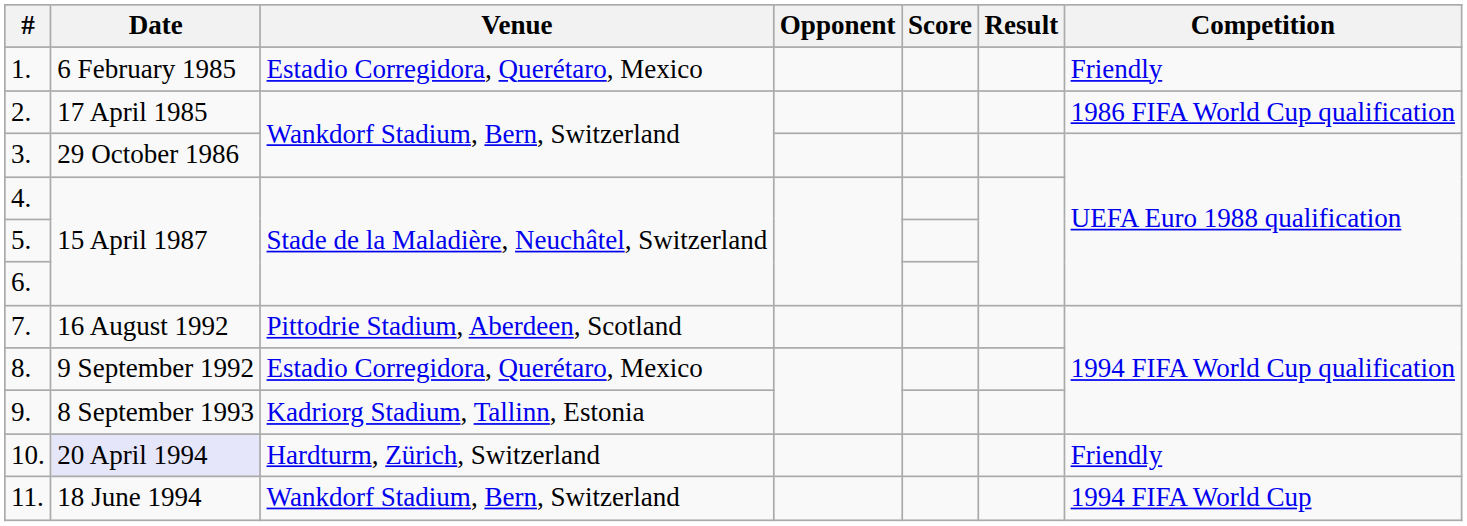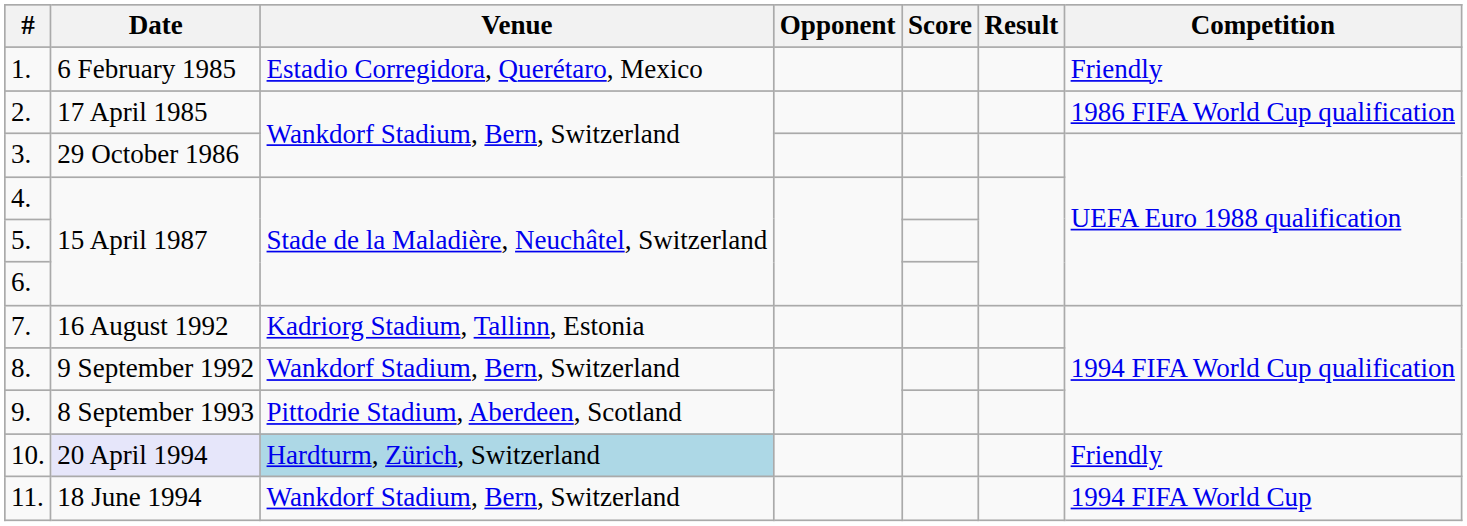7. | Venue: Pittodrie Stadium, Aberdeen, Scotland -> Kadriorg Stadium, Tallinn, Estonia
8. | Venue: Estadio Corregidora, Querétaro, Mexico -> Wankdorf Stadium, Bern, Switzerland
9. | Venue: Kadriorg Stadium, Tallinn, Estonia -> Pittodrie Stadium, Aberdeen, Scotland
10. | Venue: no background -> lightblue background
